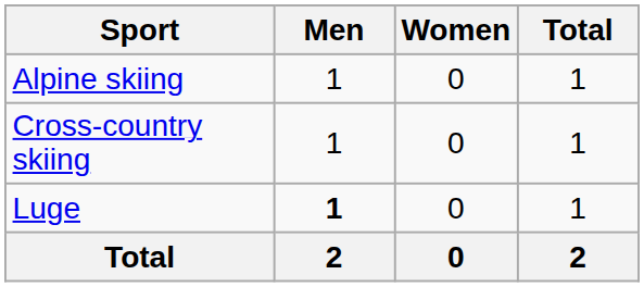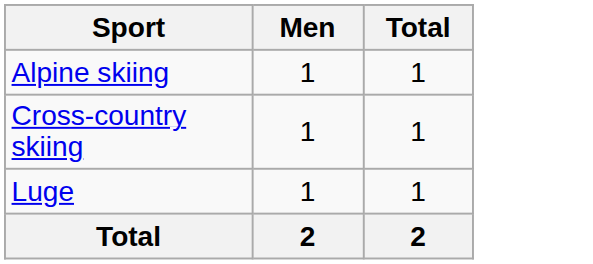- column: Women | 0 | 0 | 0 | 0
Luge | Men: bold -> normal
